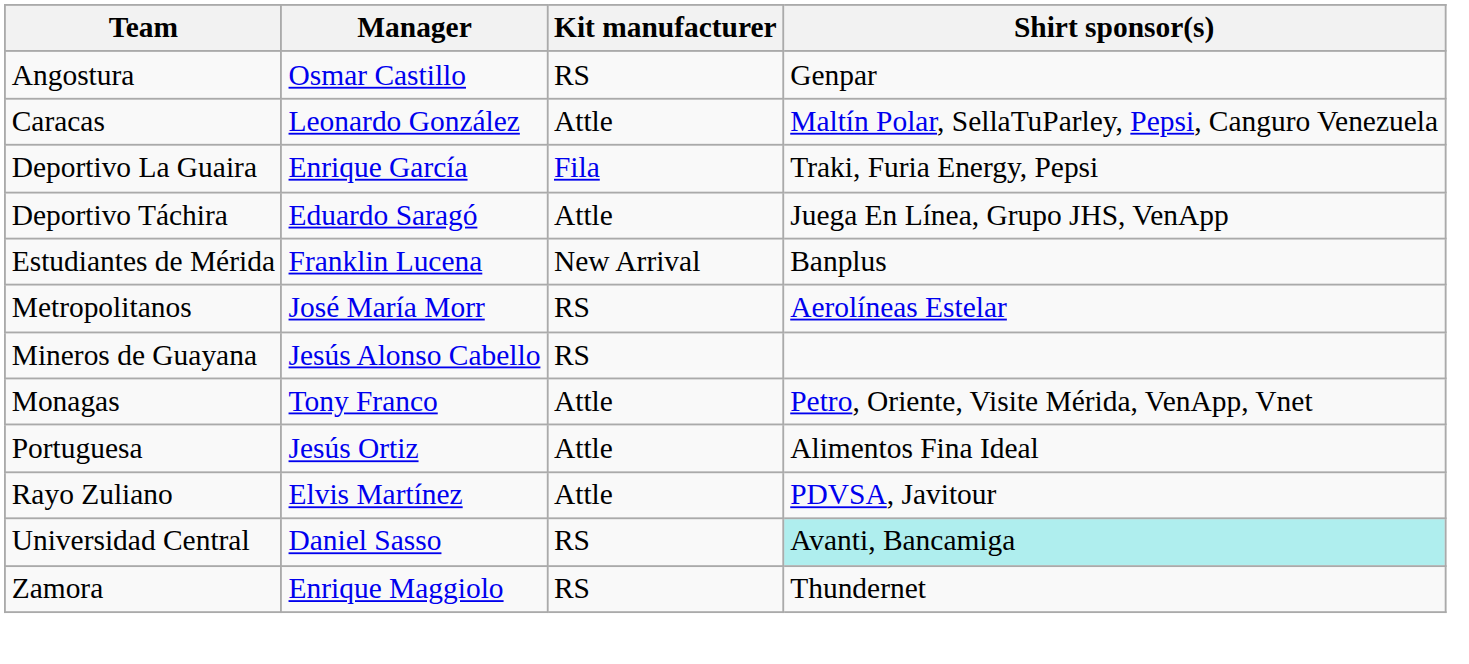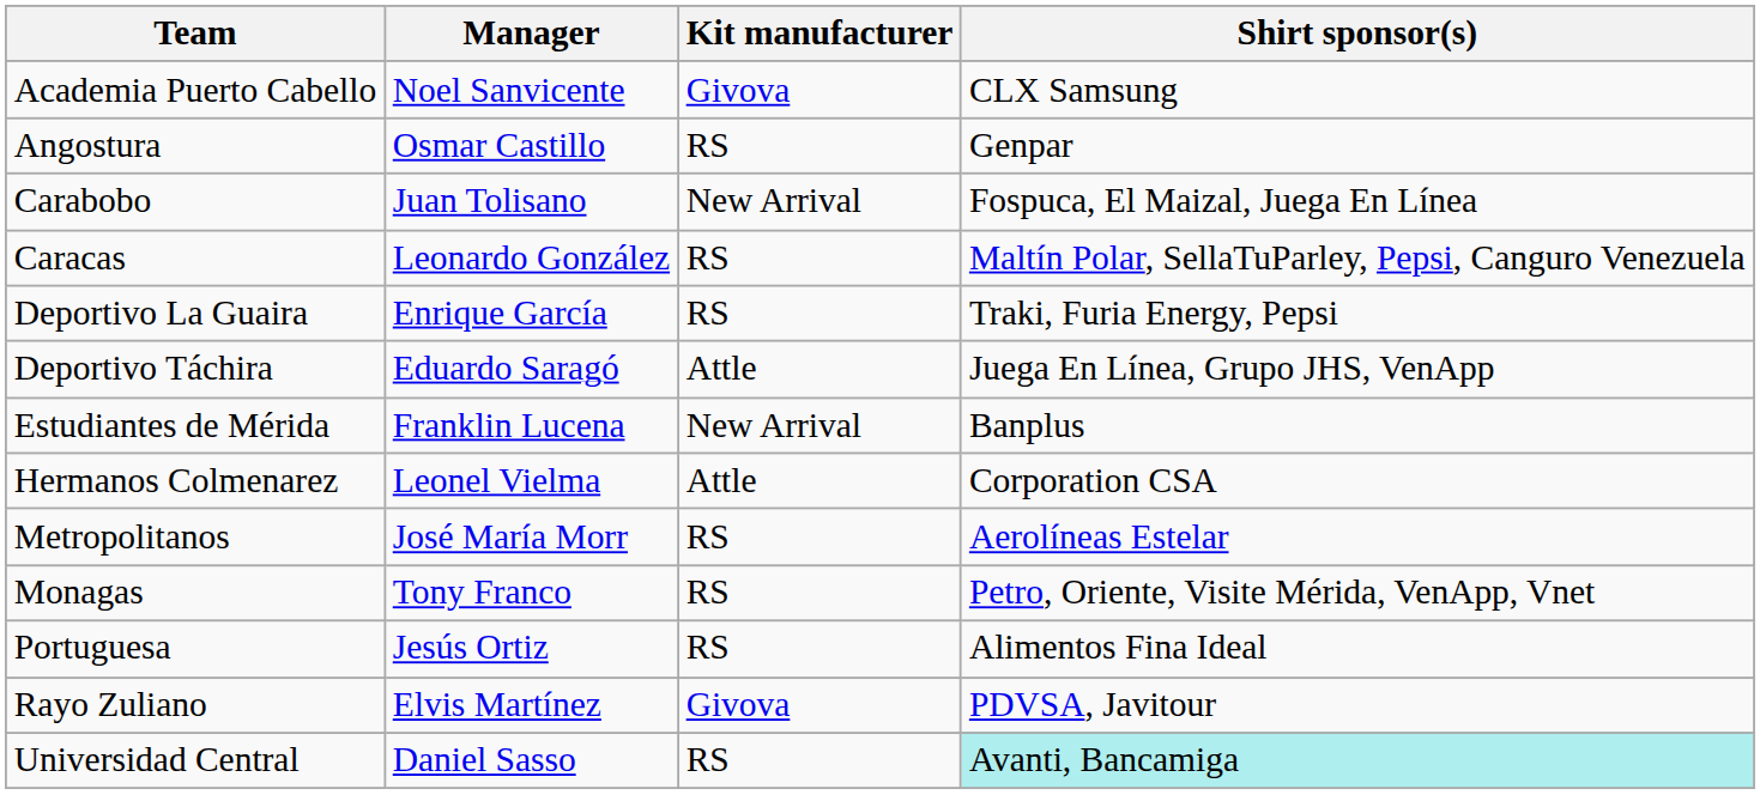+ row: Academia Puerto Cabello | Noel Sanvicente | Givova | CLX Samsung
+ row: Carabobo | Juan Tolisano | New Arrival | Fospuca, El Maizal, Juega En Línea
Caracas | Kit manufacturer: Attle -> RS
Deportivo La Guaira | Kit manufacturer: Fila -> RS
+ row: Hermanos Colmenarez | Leonel Vielma | Attle | Corporation CSA
- row: Mineros de Guayana | Jesús Alonso Cabello | RS
Monagas | Kit manufacturer: Attle -> RS
Portuguesa | Kit manufacturer: Attle -> RS
Rayo Zuliano | Kit manufacturer: Attle -> Givova
- row: Zamora | Enrique Maggiolo | RS | Thundernet
